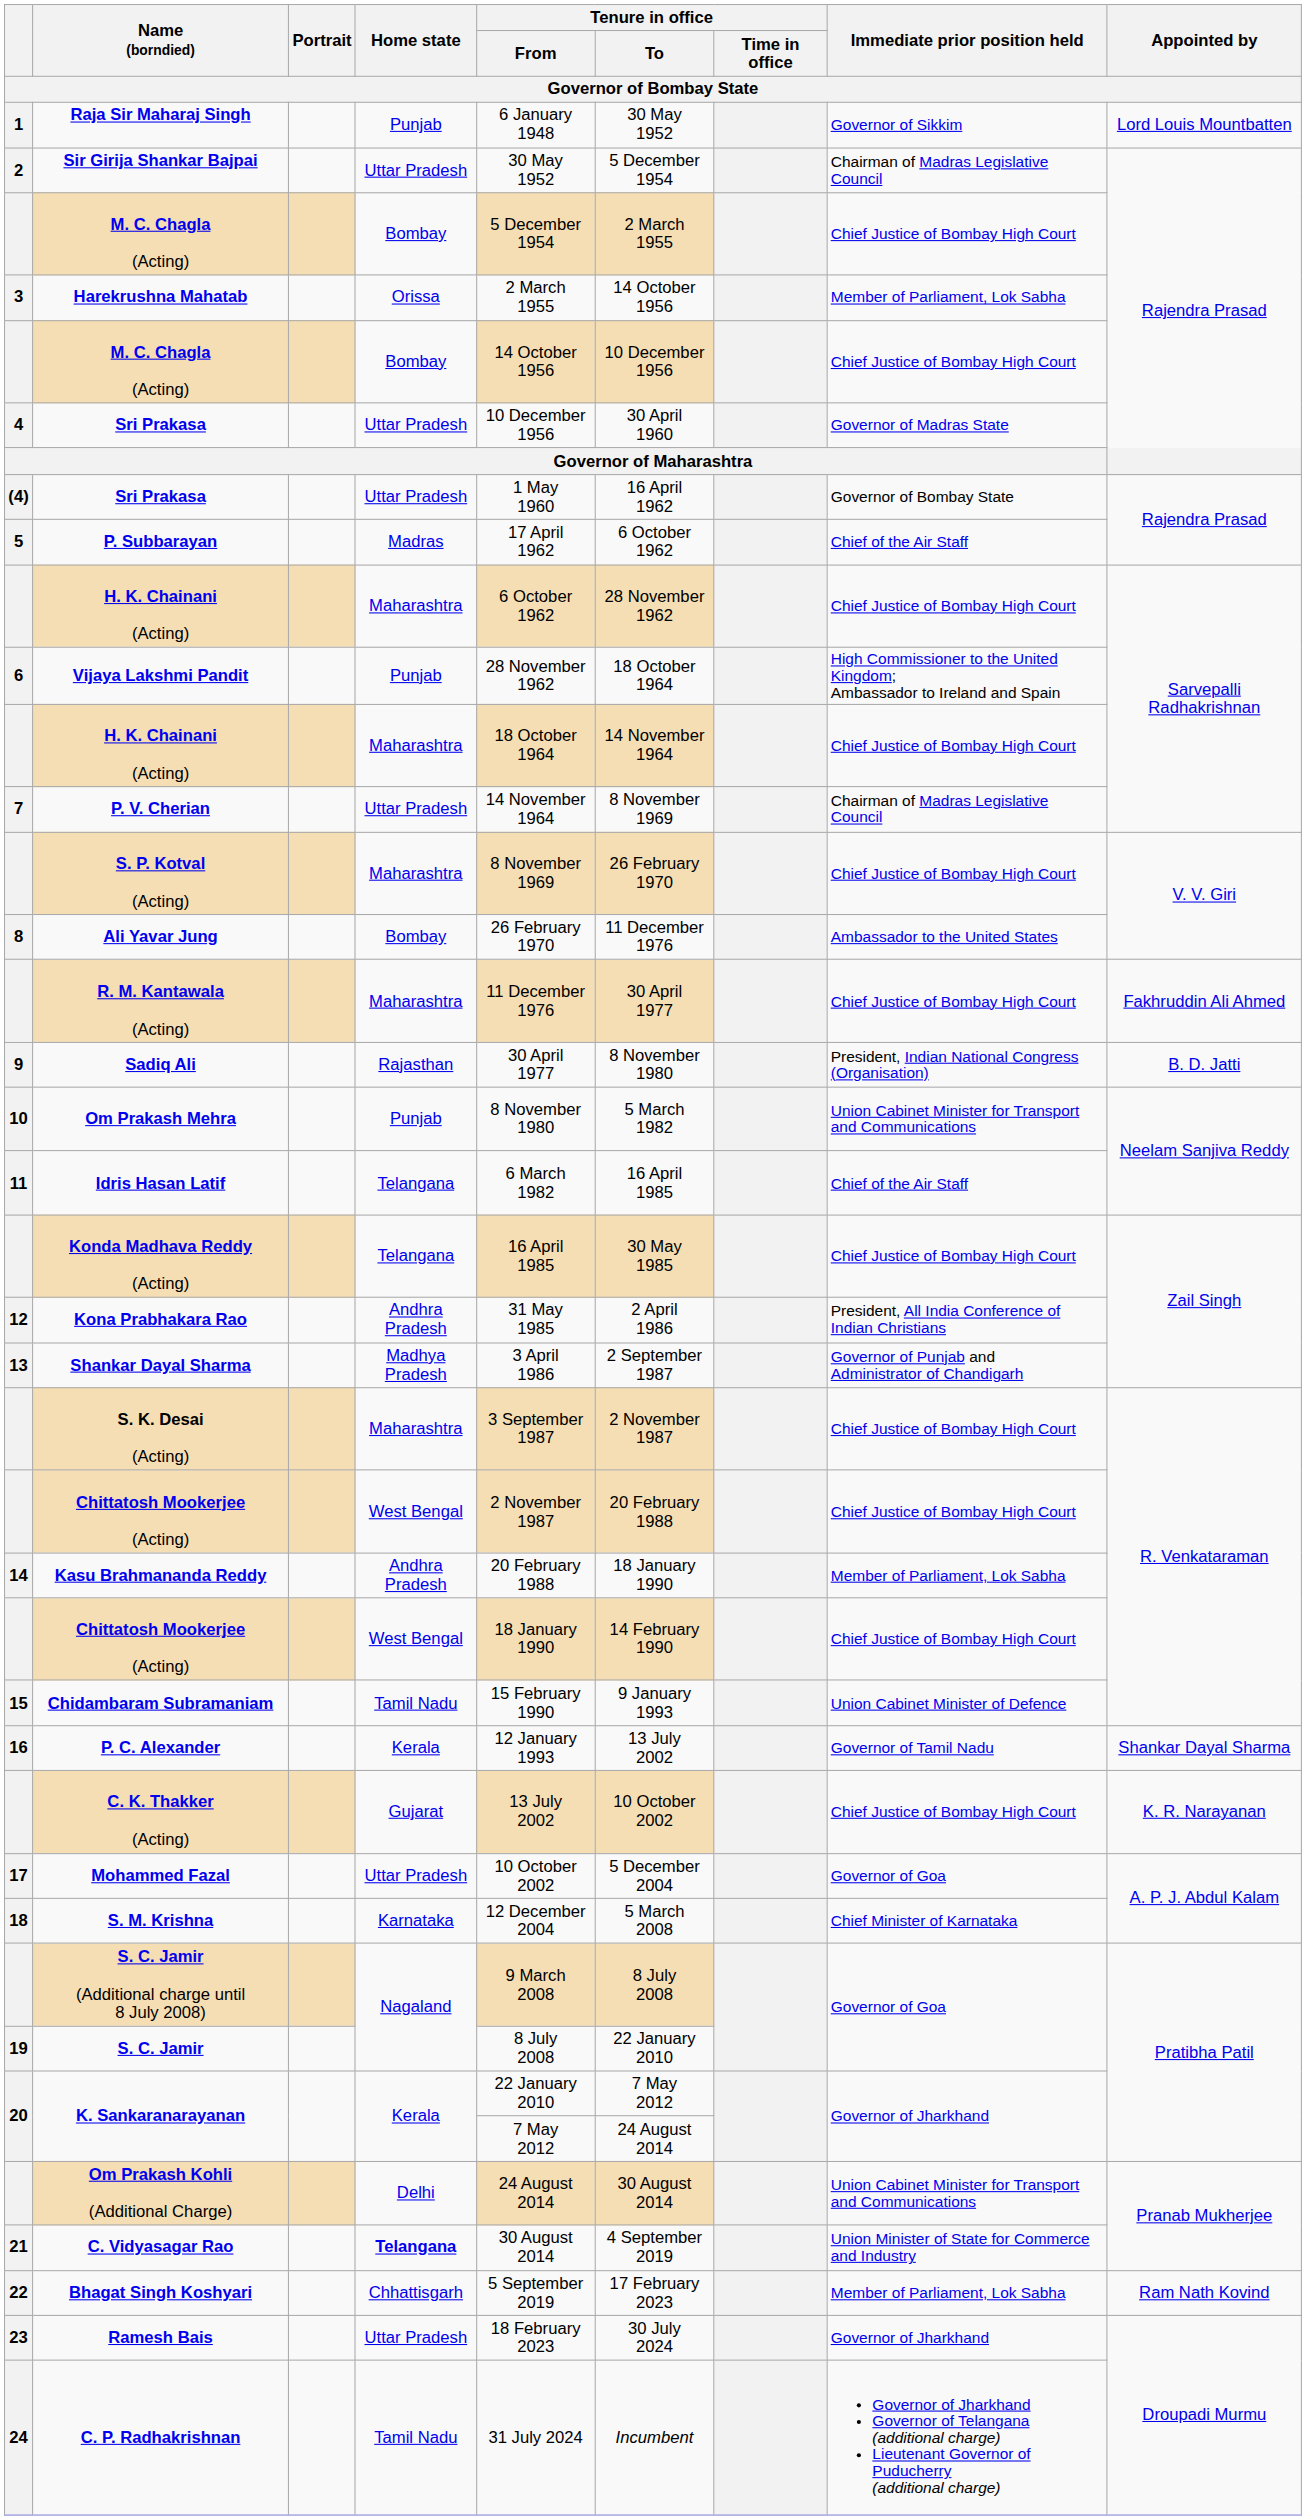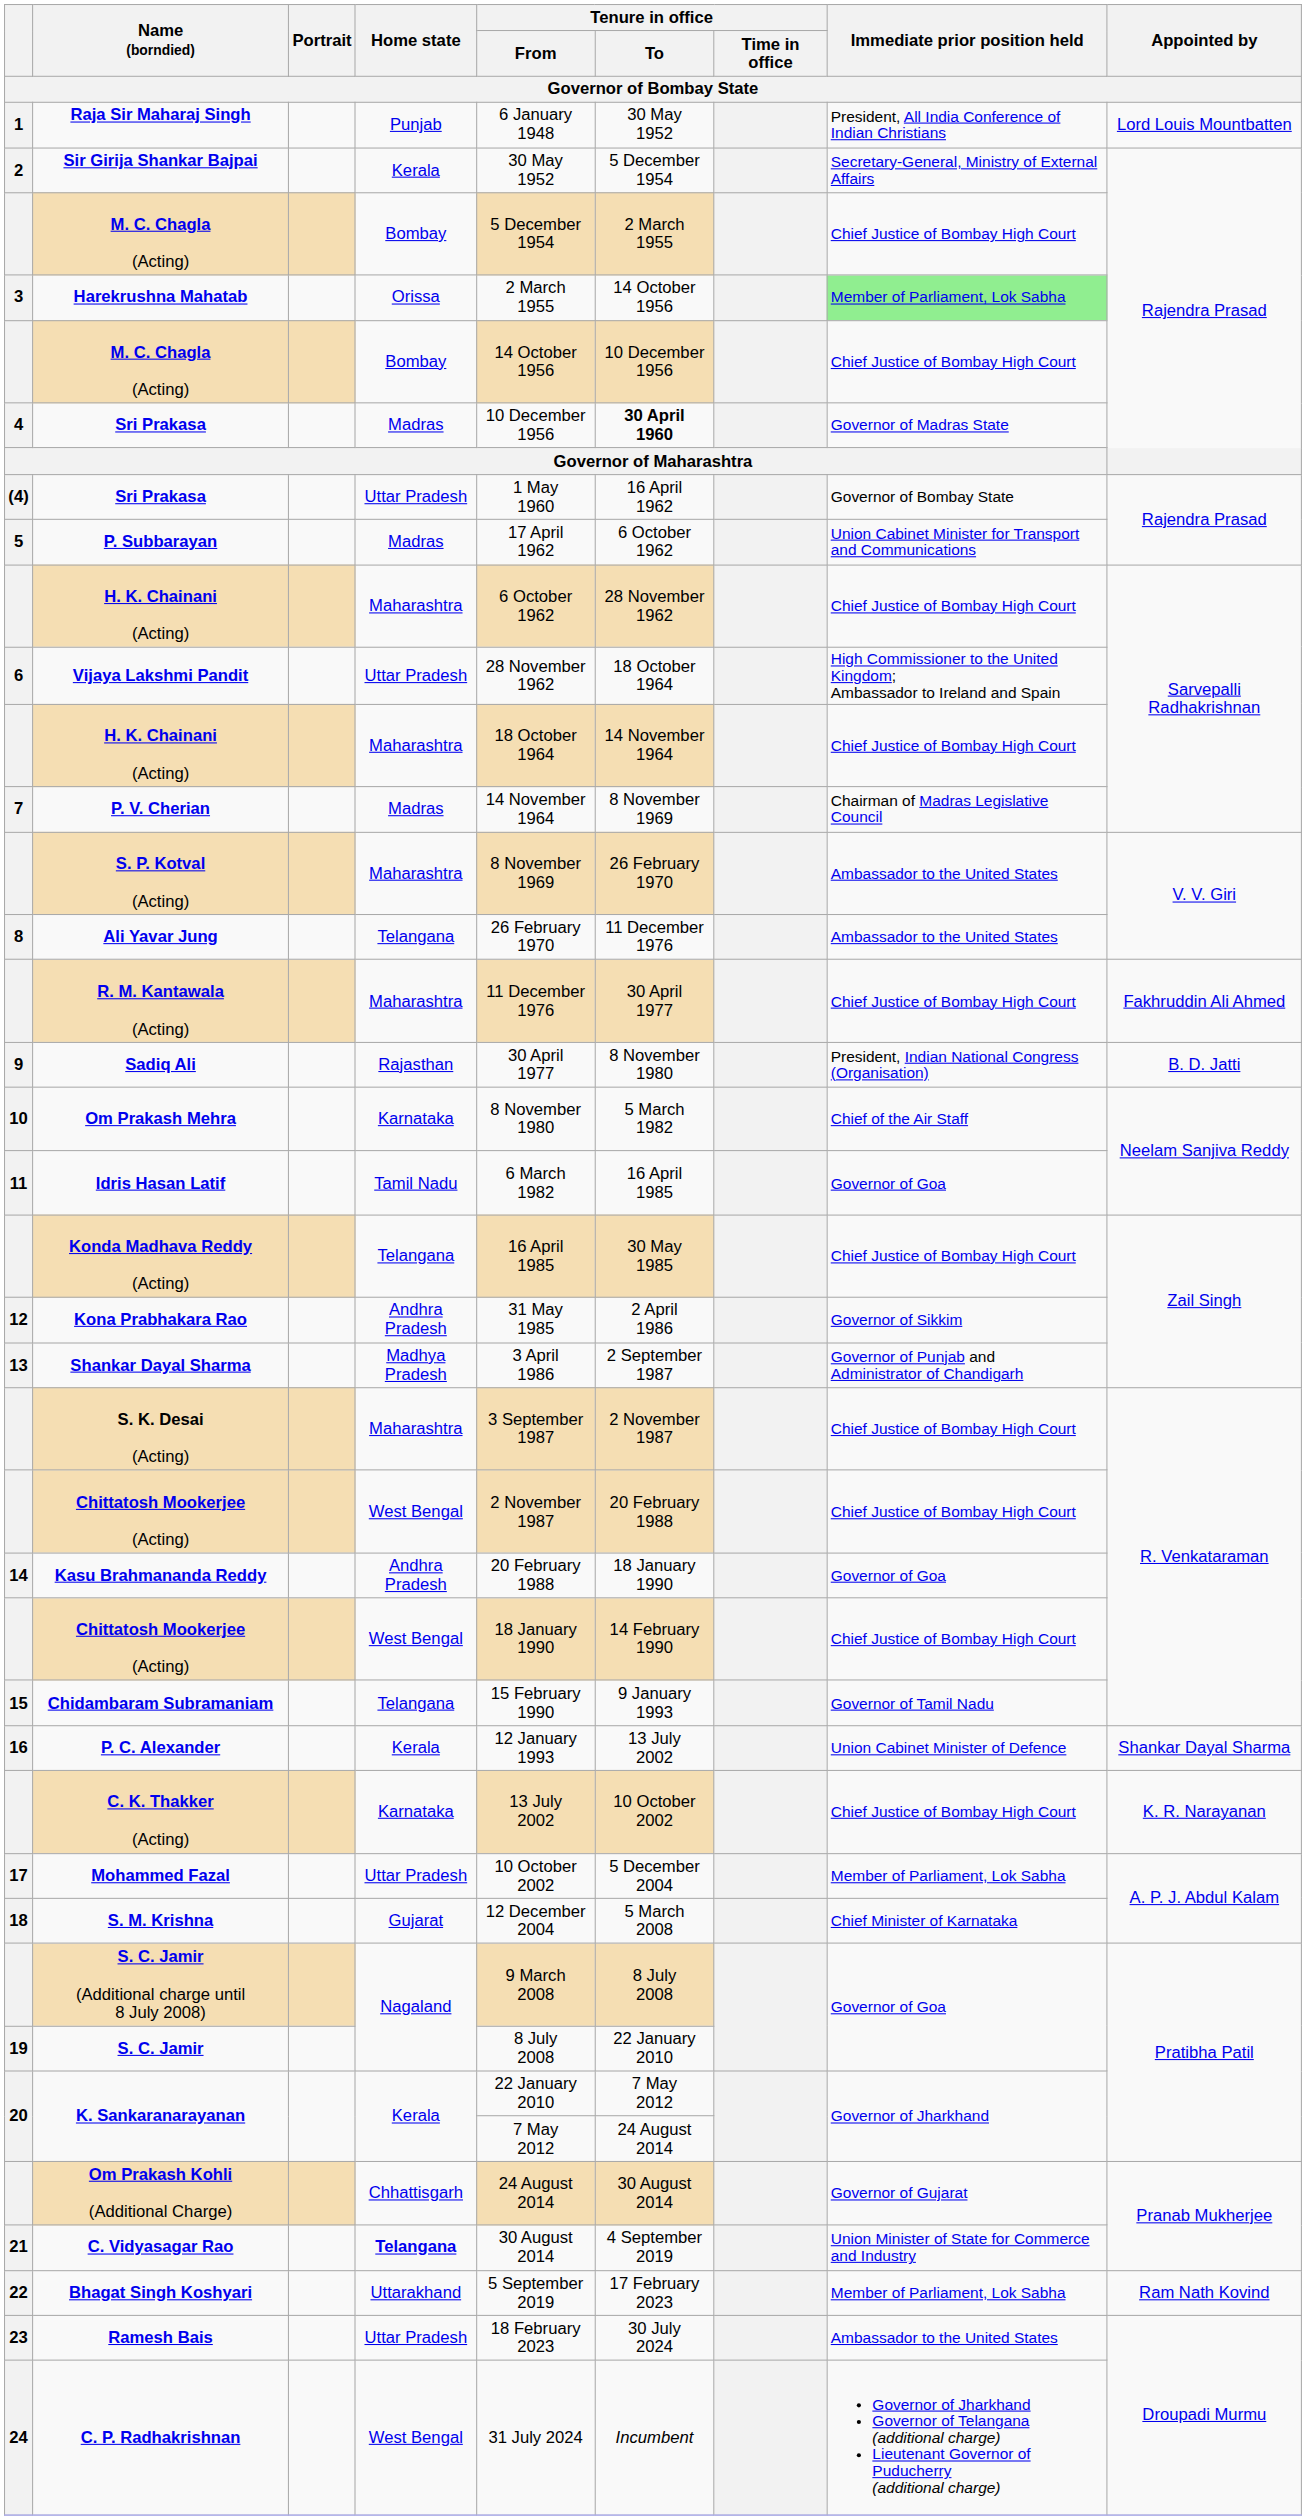Raja Sir Maharaj Singh | Immediate prior position held: Governor of Sikkim -> President, All India Conference of Indian Christians
Sir Girija Shankar Bajpai | Home state: Uttar Pradesh -> Kerala
Sir Girija Shankar Bajpai | Immediate prior position held: Chairman of Madras Legislative Council -> Secretary-General, Ministry of External Affairs
Harekrushna Mahatab | Immediate prior position held: no background -> lightgreen background
4 / Sri Prakasa | Home state: Uttar Pradesh -> Madras
4 / Sri Prakasa | Tenure in office / To: normal -> bold
P. Subbarayan | Immediate prior position held: Chief of the Air Staff -> Union Cabinet Minister for Transport and Communications
Vijaya Lakshmi Pandit | Home state: Punjab -> Uttar Pradesh
P. V. Cherian | Home state: Uttar Pradesh -> Madras
S. P. Kotval (Acting) | Immediate prior position held: Chief Justice of Bombay High Court -> Ambassador to the United States
Ali Yavar Jung | Home state: Bombay -> Telangana
Om Prakash Mehra | Home state: Punjab -> Karnataka
Om Prakash Mehra | Immediate prior position held: Union Cabinet Minister for Transport and Communications -> Chief of the Air Staff
Idris Hasan Latif | Home state: Telangana -> Tamil Nadu
Idris Hasan Latif | Immediate prior position held: Chief of the Air Staff -> Governor of Goa
Kona Prabhakara Rao | Immediate prior position held: President, All India Conference of Indian Christians -> Governor of Sikkim
Kasu Brahmananda Reddy | Immediate prior position held: Member of Parliament, Lok Sabha -> Governor of Goa
Chidambaram Subramaniam | Home state: Tamil Nadu -> Telangana
Chidambaram Subramaniam | Immediate prior position held: Union Cabinet Minister of Defence -> Governor of Tamil Nadu
P. C. Alexander | Immediate prior position held: Governor of Tamil Nadu -> Union Cabinet Minister of Defence
C. K. Thakker (Acting) | Home state: Gujarat -> Karnataka
Mohammed Fazal | Immediate prior position held: Governor of Goa -> Member of Parliament, Lok Sabha
S. M. Krishna | Home state: Karnataka -> Gujarat
Om Prakash Kohli (Additional Charge) | Home state: Delhi -> Chhattisgarh
Om Prakash Kohli (Additional Charge) | Immediate prior position held: Union Cabinet Minister for Transport and Communications -> Governor of Gujarat
Bhagat Singh Koshyari | Home state: Chhattisgarh -> Uttarakhand
Ramesh Bais | Immediate prior position held: Governor of Jharkhand -> Ambassador to the United States
C. P. Radhakrishnan | Home state: Tamil Nadu -> West Bengal
